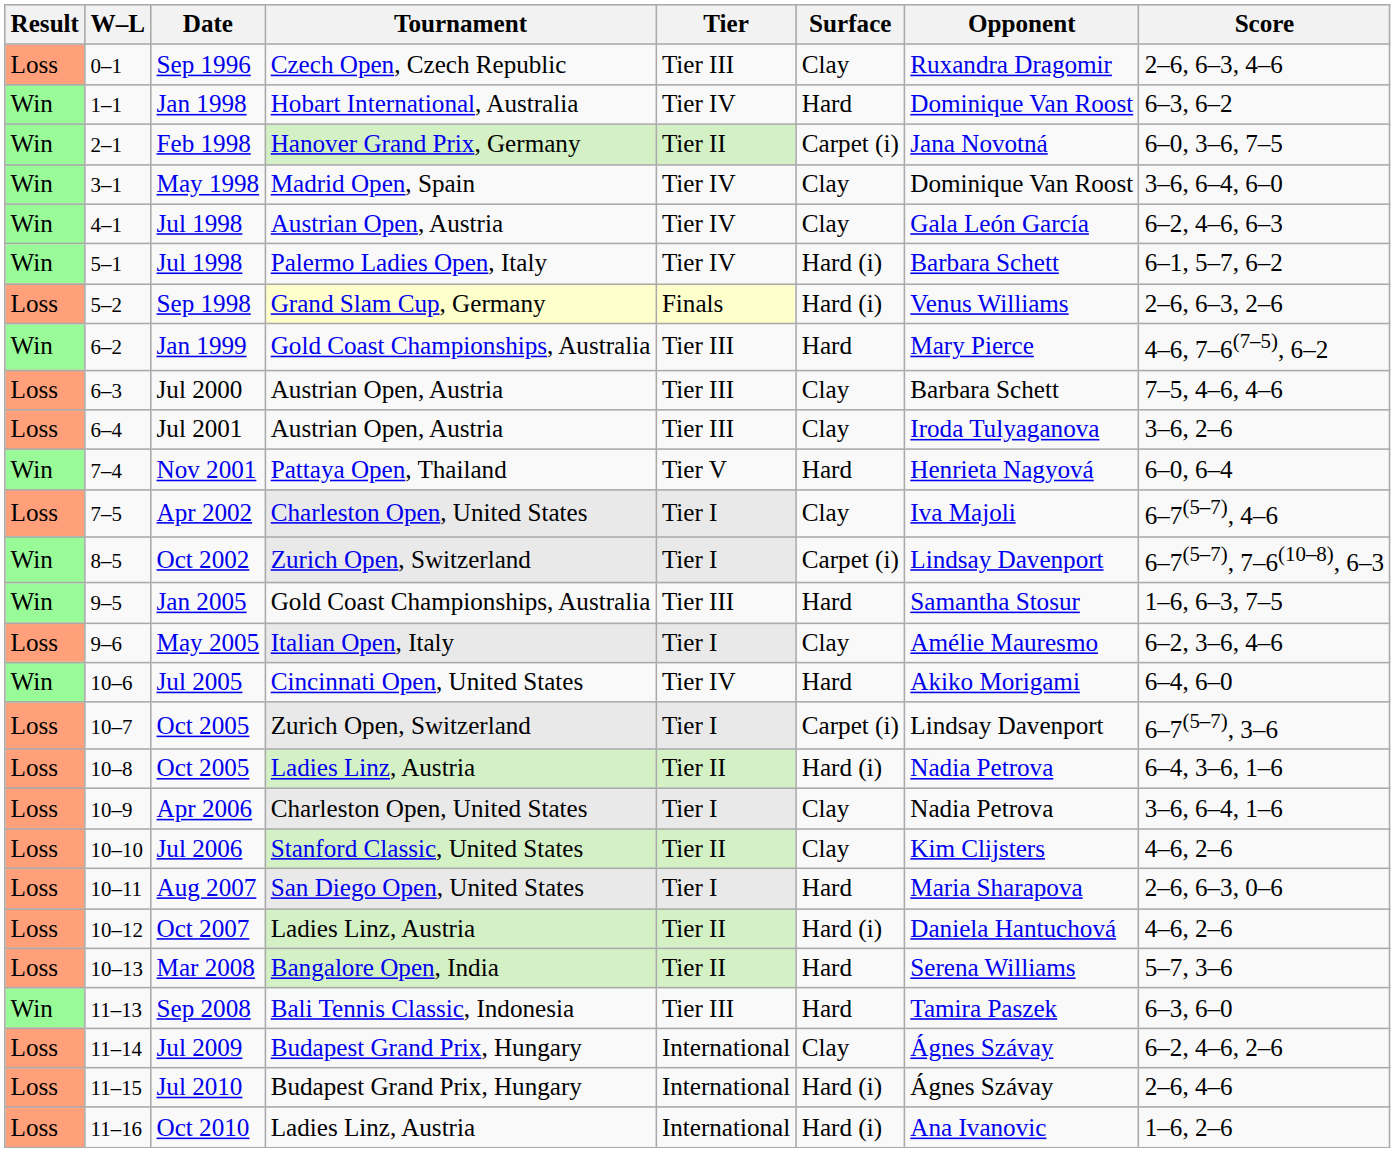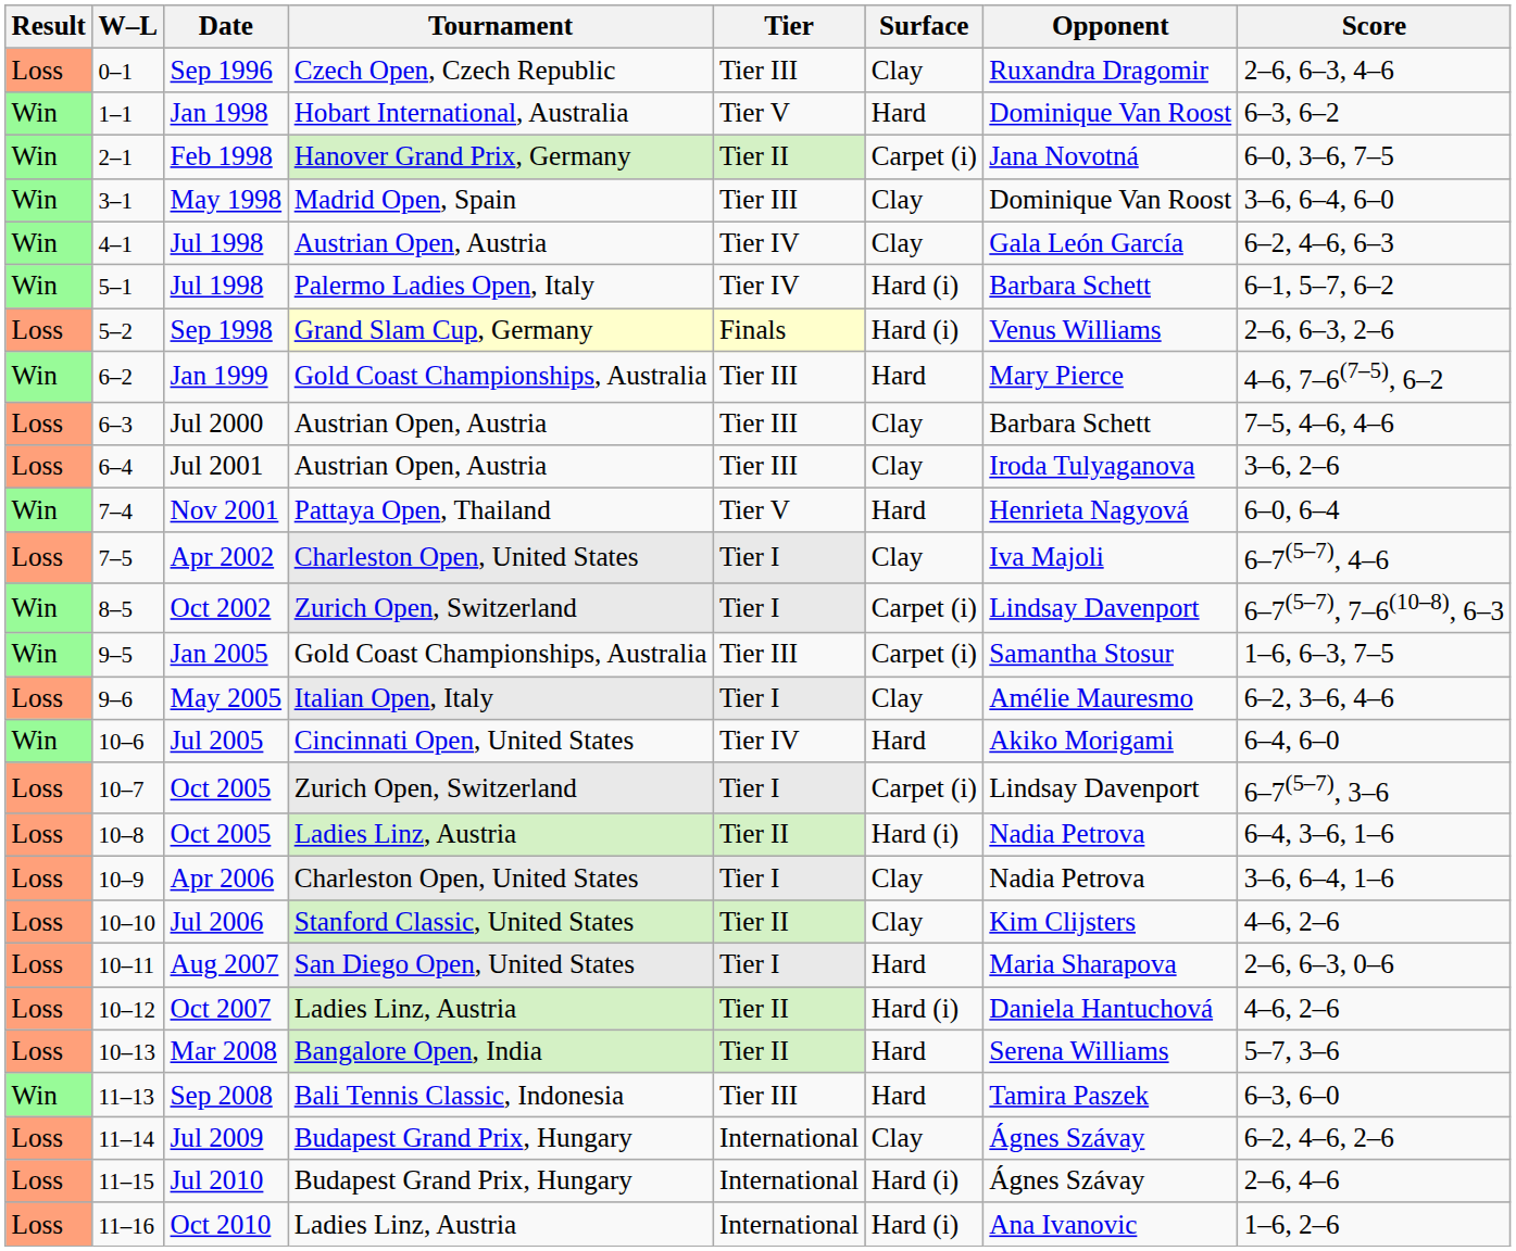Jan 1998 | Tier: Tier IV -> Tier V
May 1998 | Tier: Tier IV -> Tier III
Jan 2005 | Surface: Hard -> Carpet (i)
